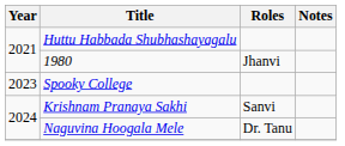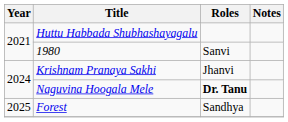1980 | Roles: Jhanvi -> Sanvi
- row: 2023 | Spooky College
Krishnam Pranaya Sakhi | Roles: Sanvi -> Jhanvi
Naguvina Hoogala Mele | Roles: normal -> bold
+ row: 2025 | Forest | Sandhya
